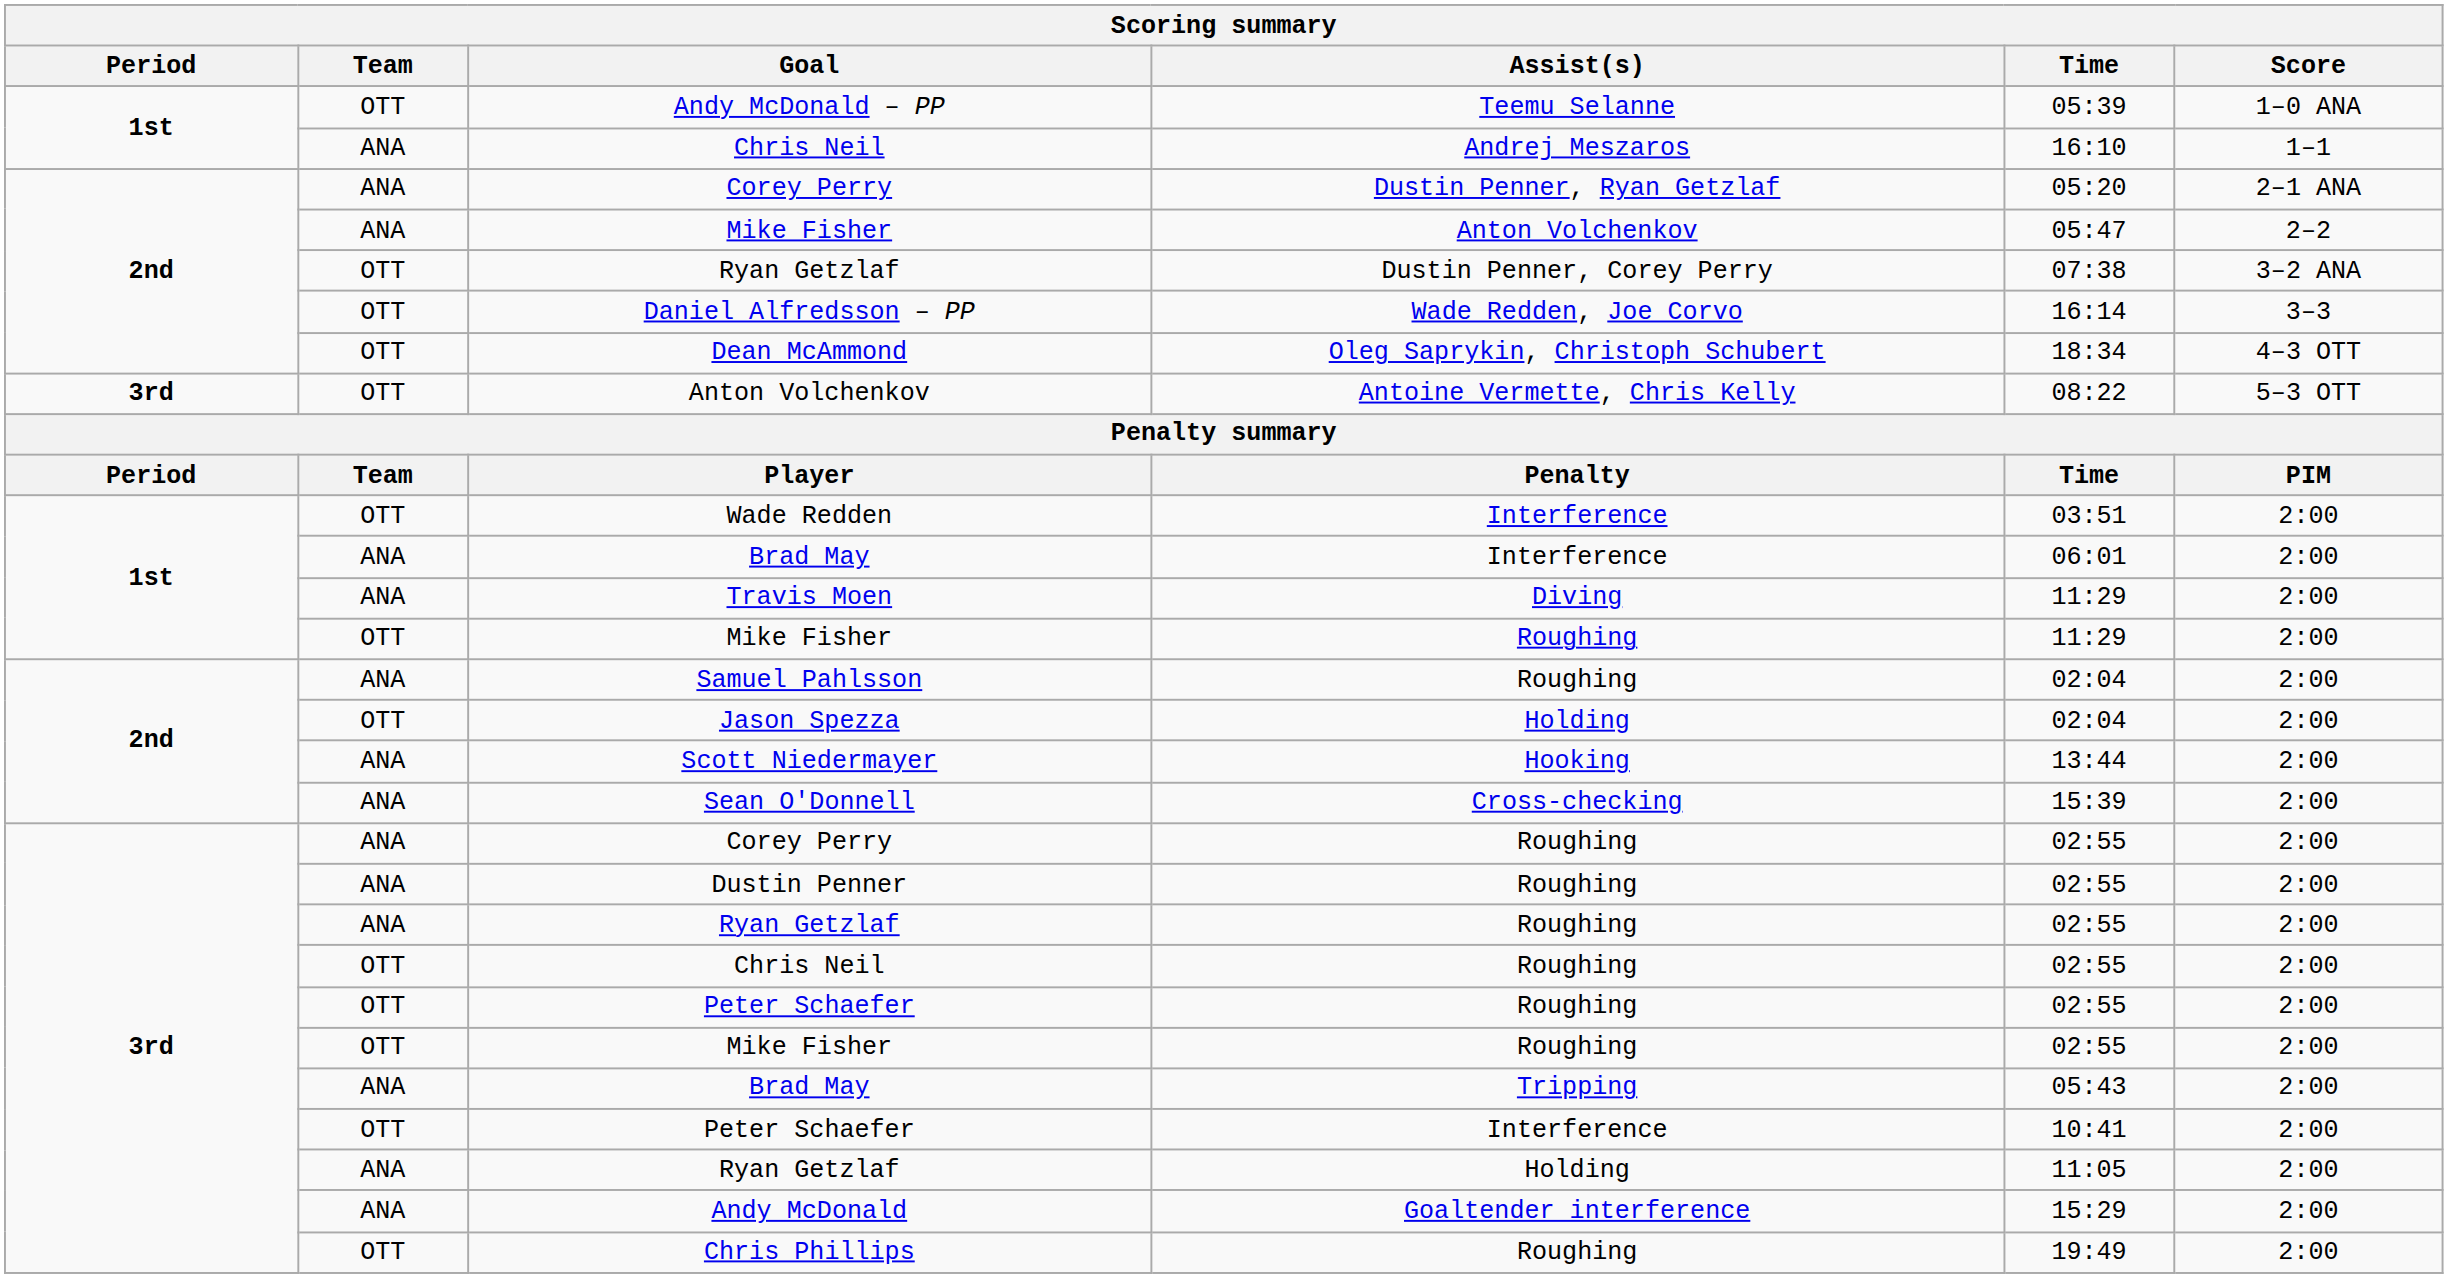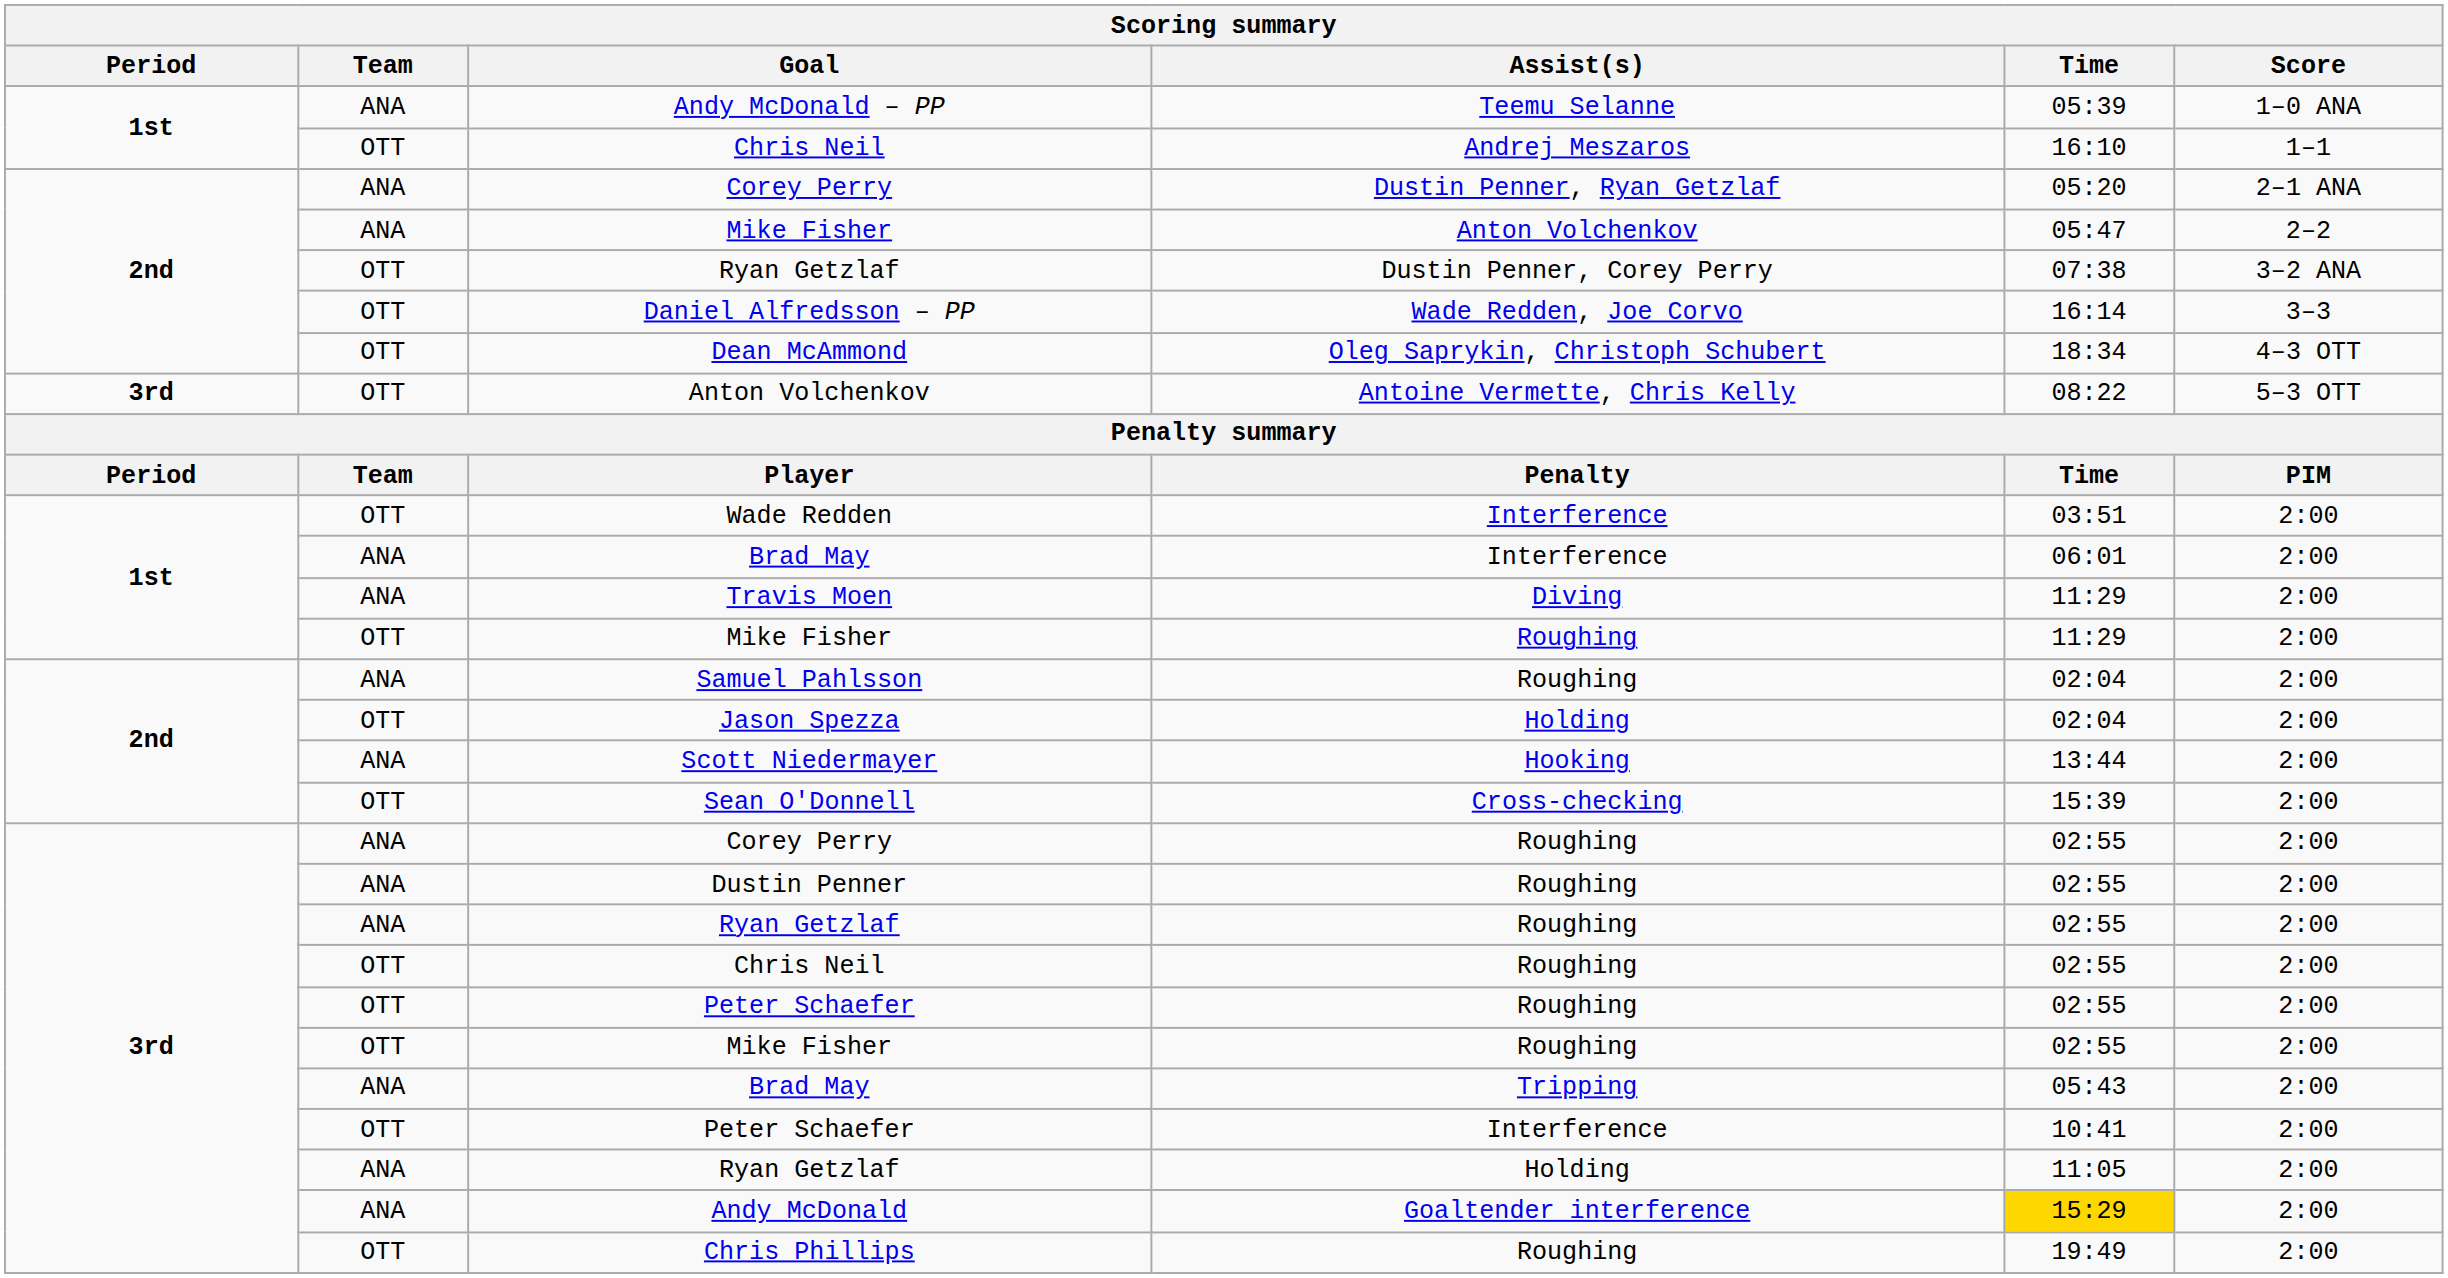Andy McDonald – PP | Team: OTT -> ANA
Chris Neil / Andrej Meszaros | Team: ANA -> OTT
Sean O'Donnell | Team: ANA -> OTT
Andy McDonald | Time: no background -> gold background
